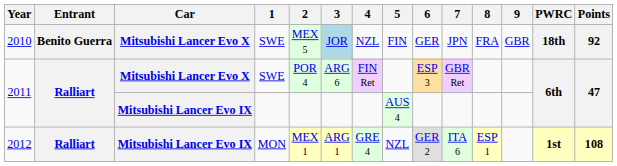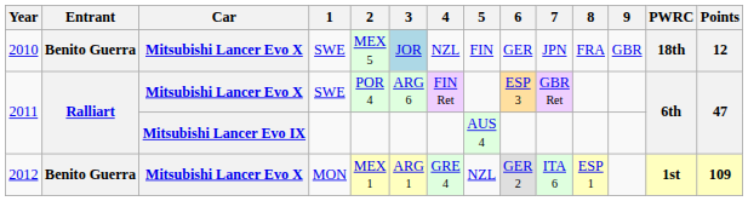2010 | Points: 92 -> 12
2012 | Entrant: Ralliart -> Benito Guerra
2012 | Car: Mitsubishi Lancer Evo IX -> Mitsubishi Lancer Evo X
2012 | Points: 108 -> 109
